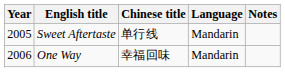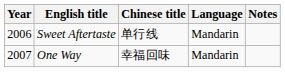Sweet Aftertaste | Year: 2005 -> 2006
One Way | Year: 2006 -> 2007
